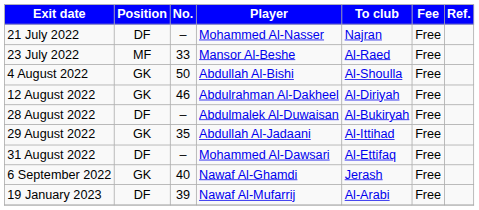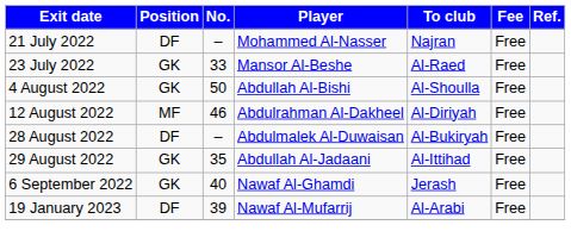23 July 2022 | Position: MF -> GK
12 August 2022 | Position: GK -> MF
- row: 31 August 2022 | DF | – | Mohammed Al-Dawsari | Al-Ettifaq | Free
